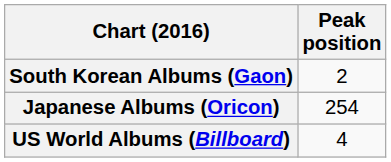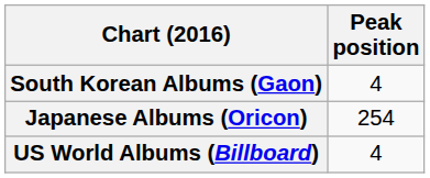South Korean Albums (Gaon) | Peak position: 2 -> 4
